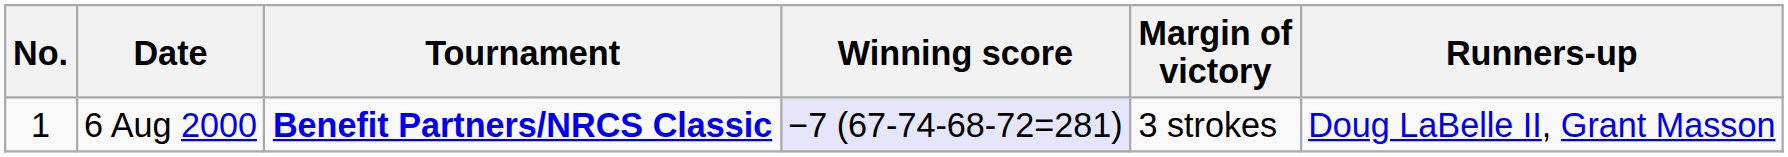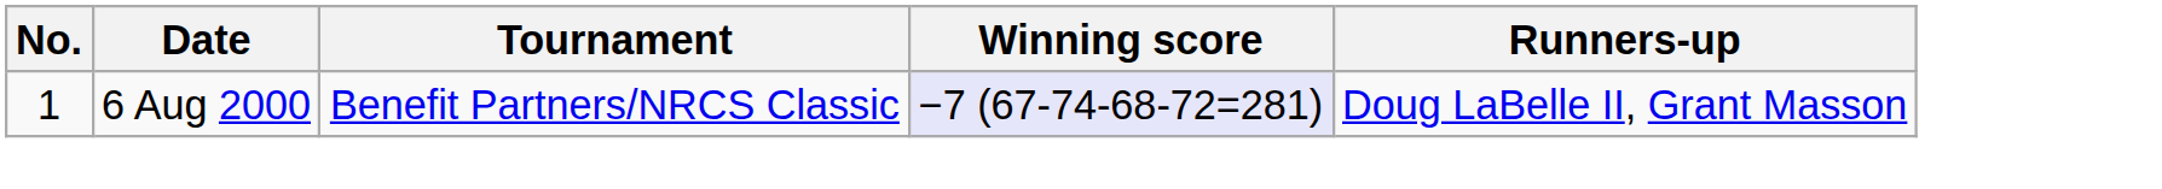- column: Margin of victory | 3 strokes
6 Aug 2000 | Tournament: bold -> normal
